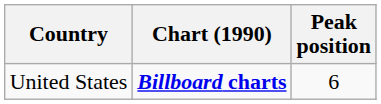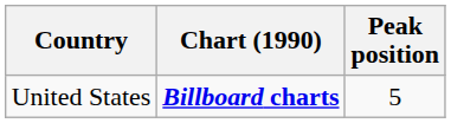United States | Peak position: 6 -> 5
